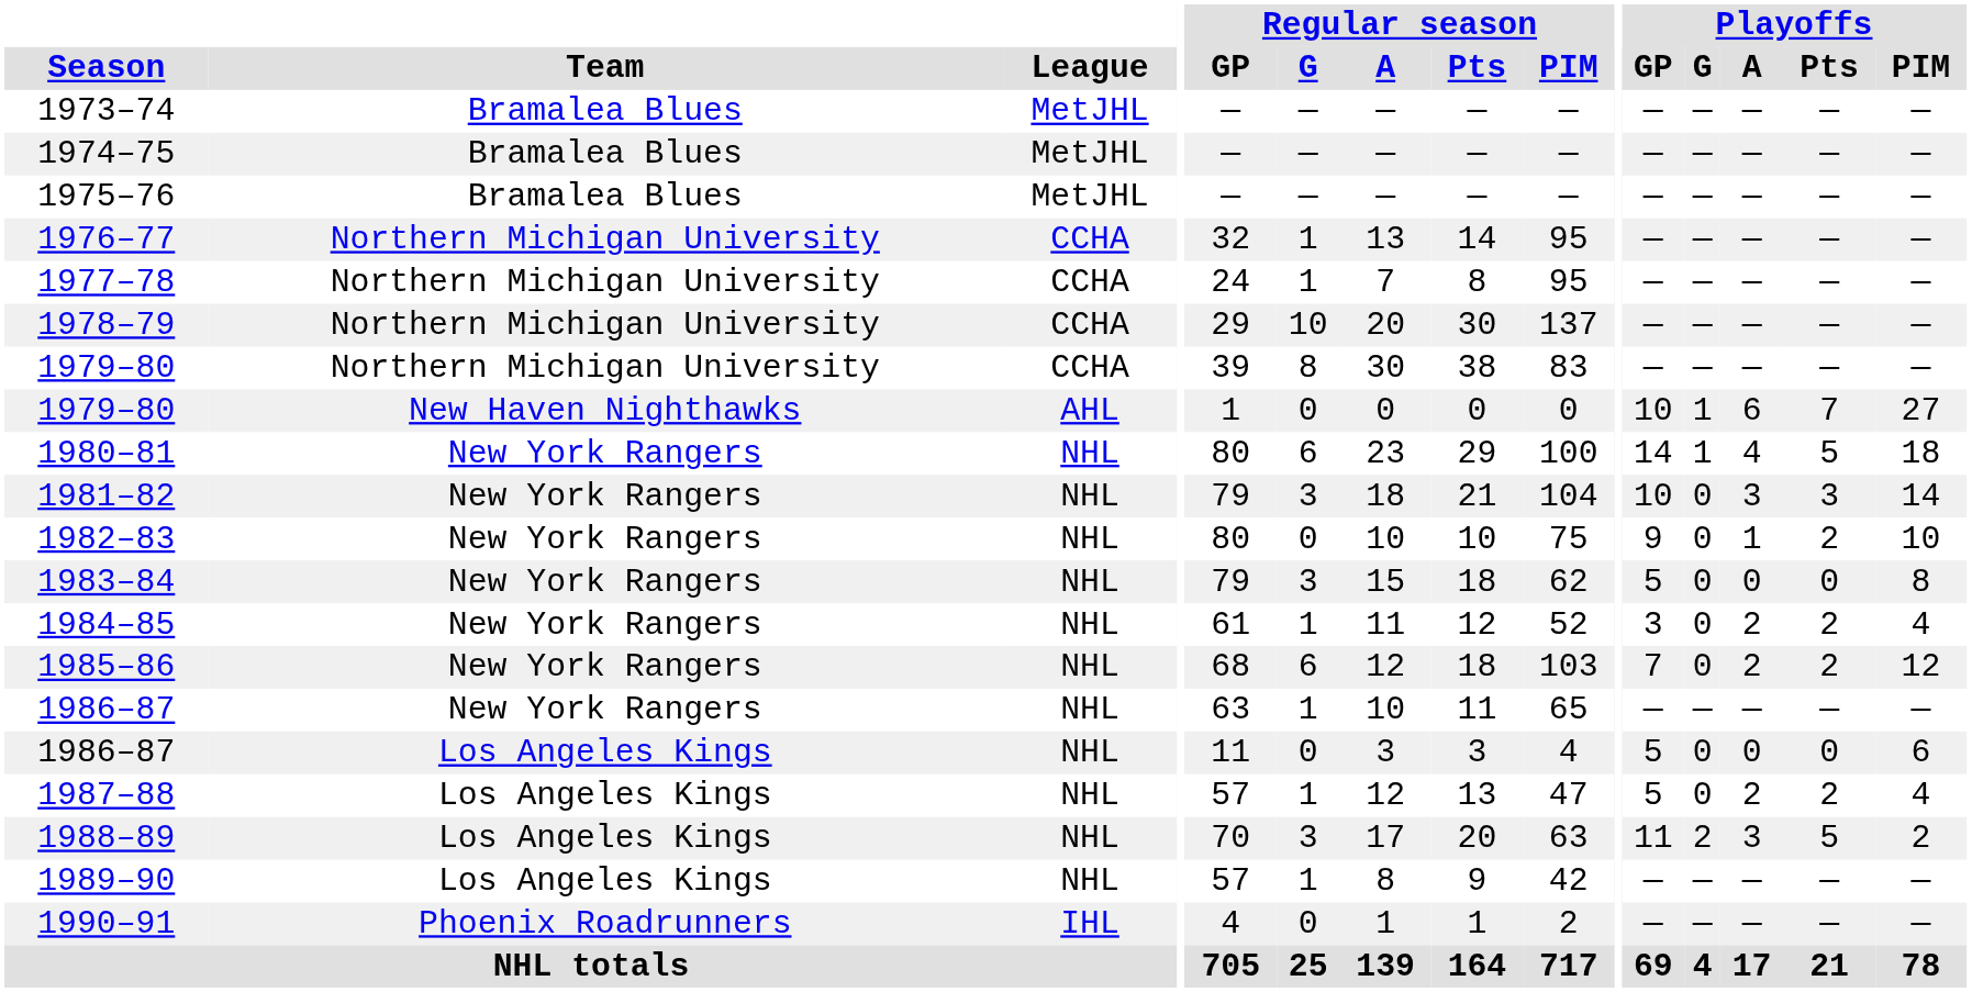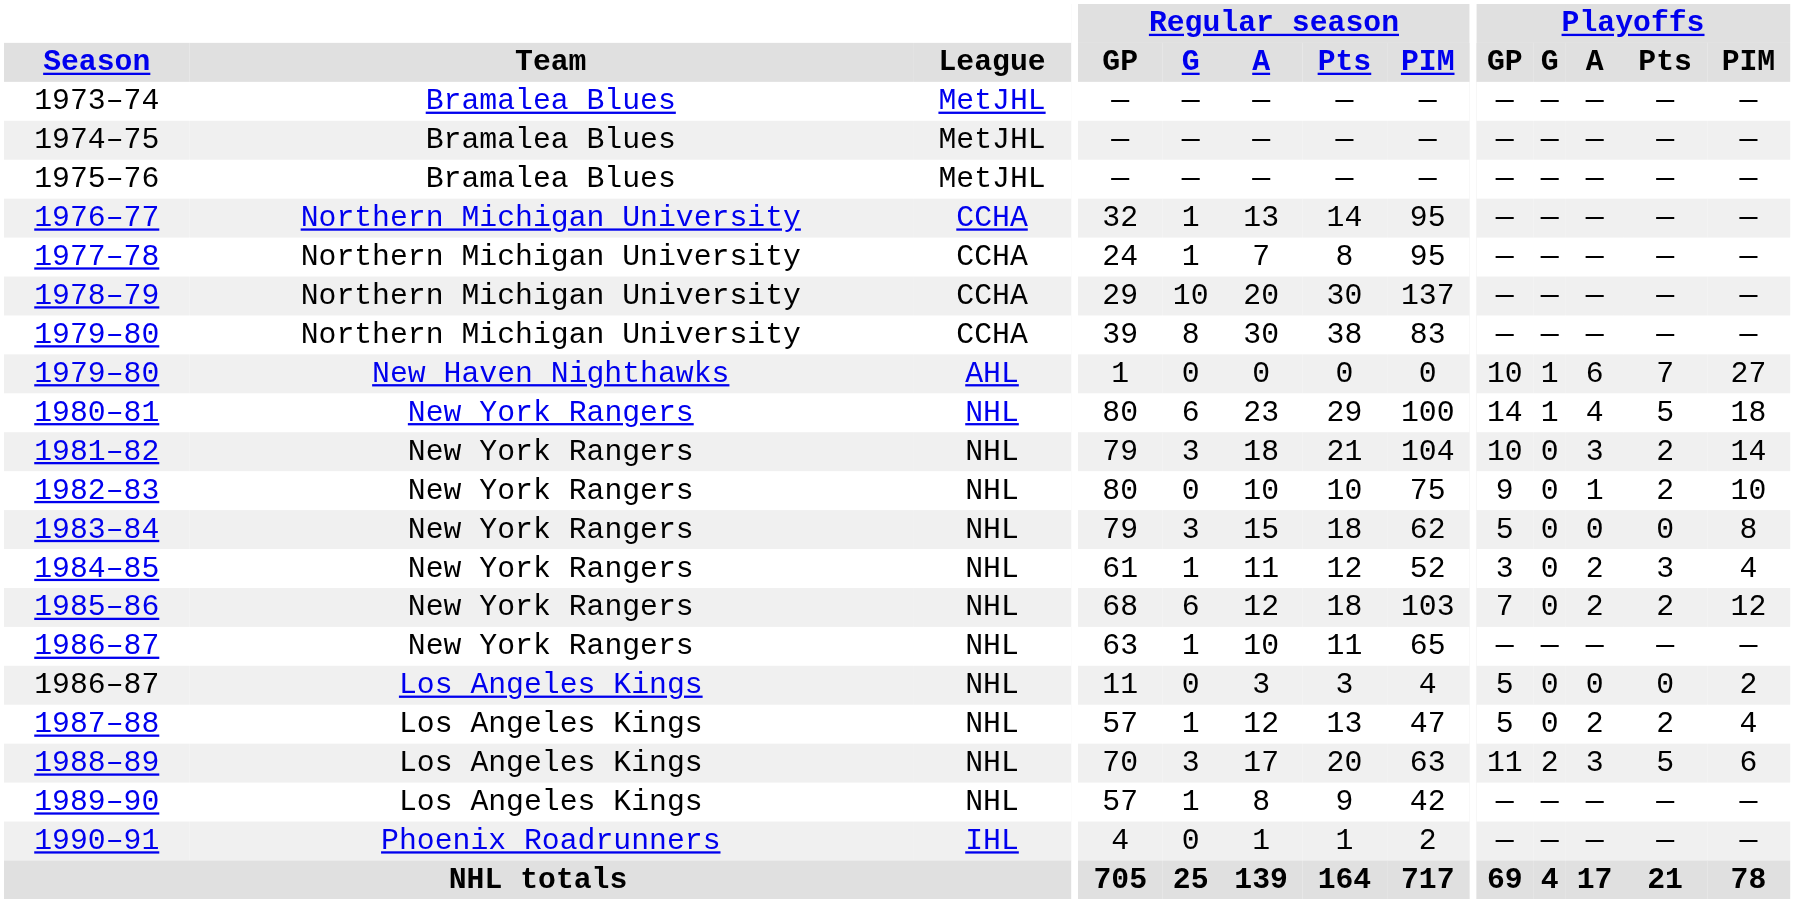1981–82 | Playoffs / Pts: 3 -> 2
1984–85 | Playoffs / Pts: 2 -> 3
1986–87 / Los Angeles Kings | Playoffs / PIM: 6 -> 2
1988–89 | Playoffs / PIM: 2 -> 6
